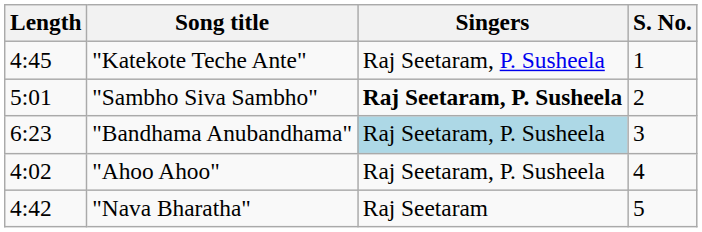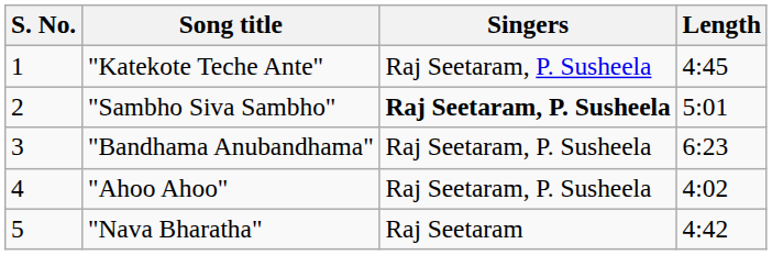columns swapped: S. No. <-> Length
"Bandhama Anubandhama" | Singers: lightblue background -> no background
